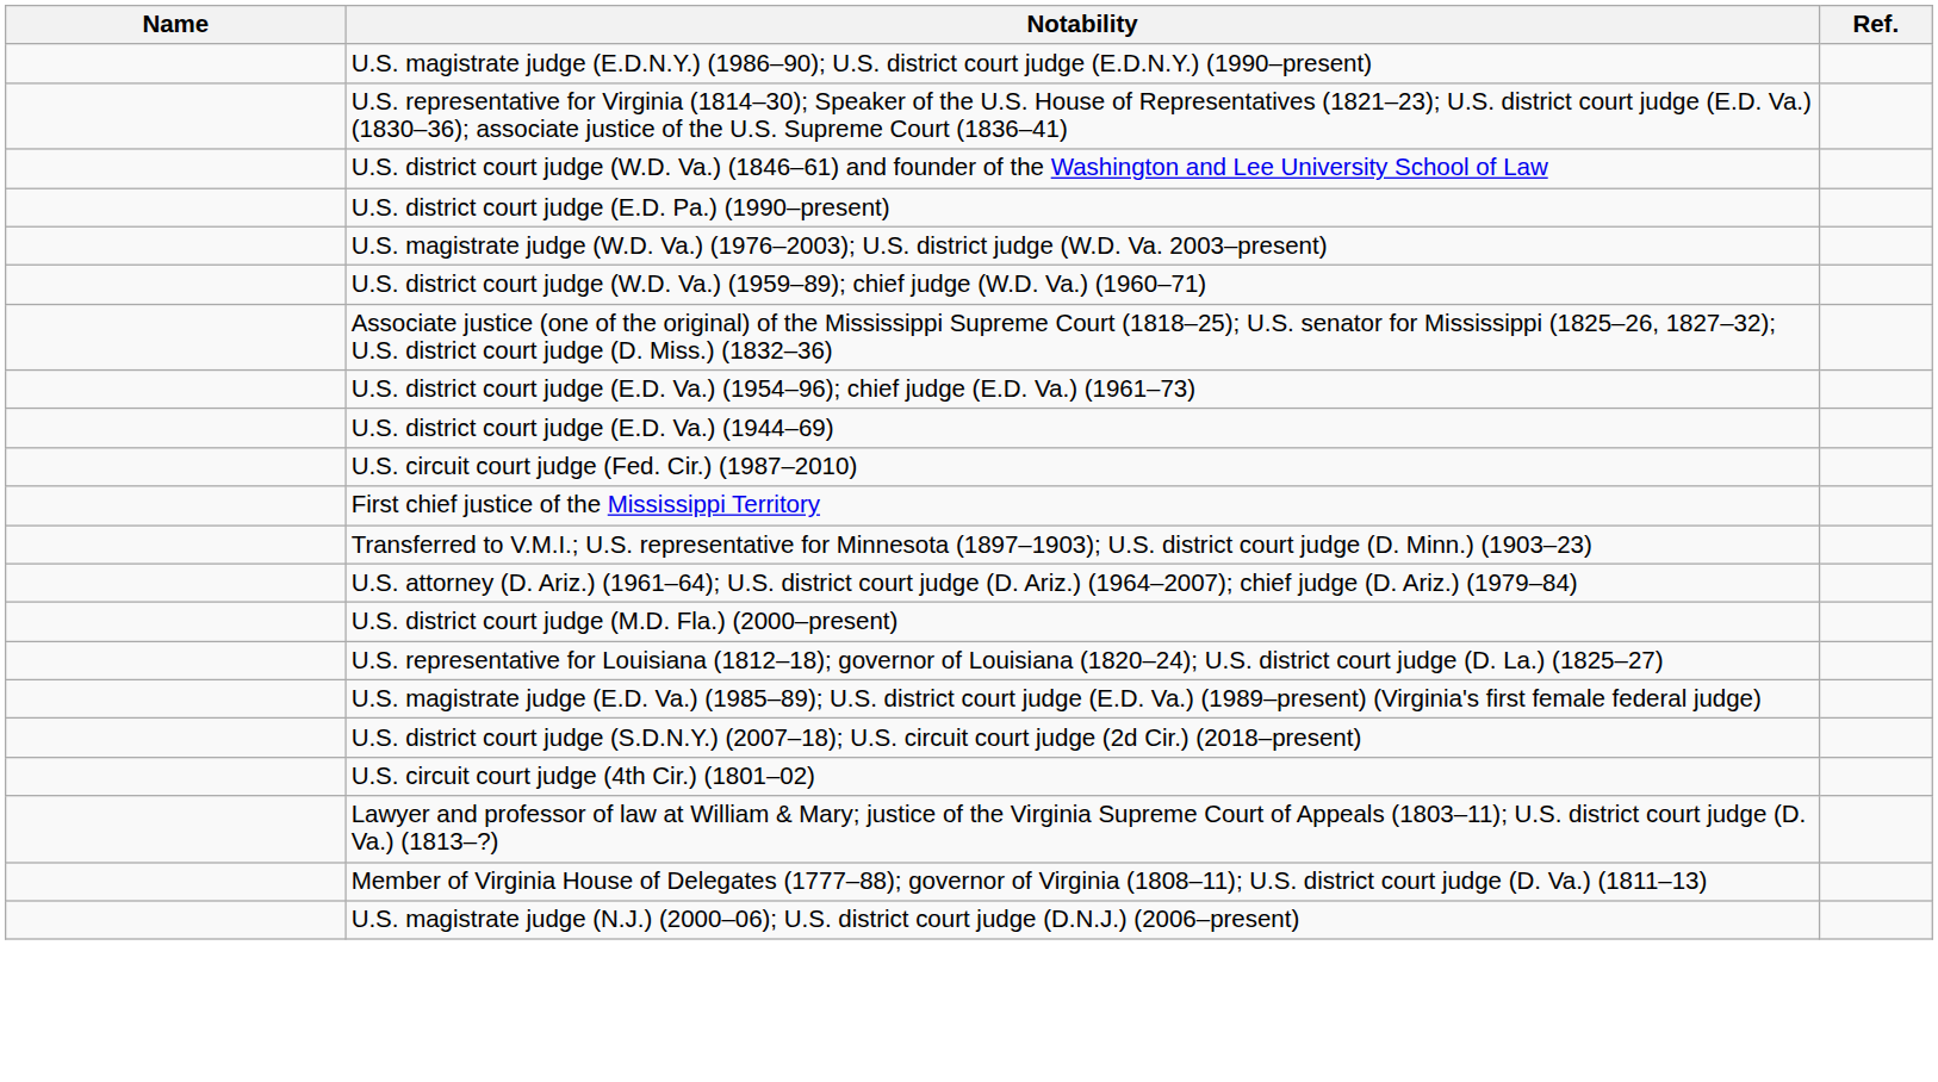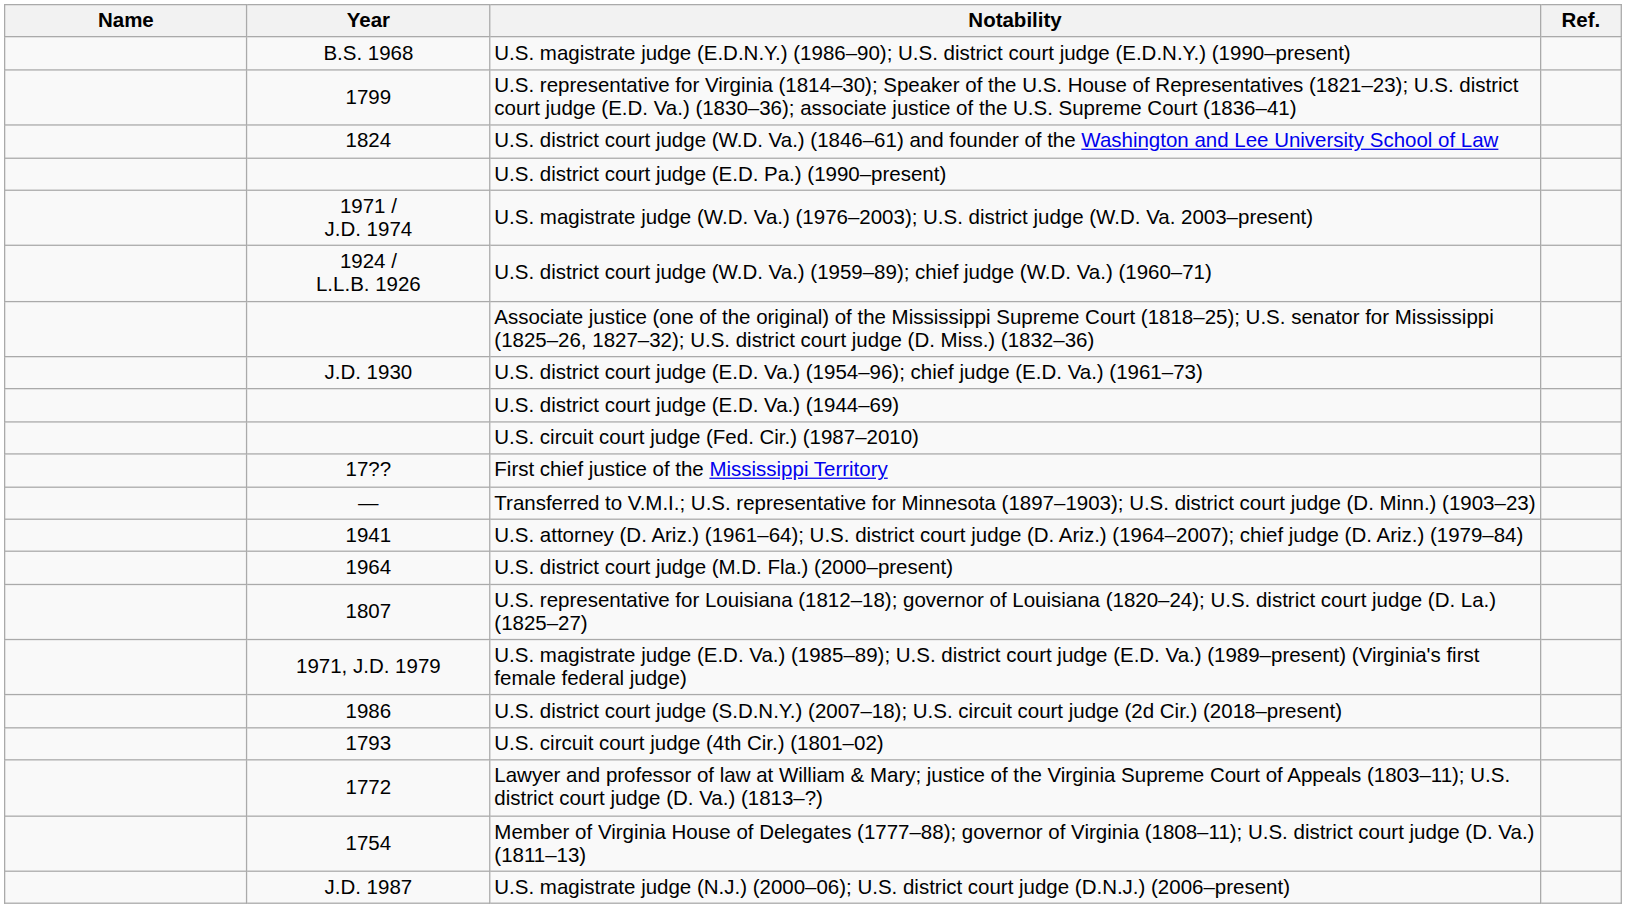+ column: Year | B.S. 1968 | 1799 | 1824 | 1971 / J.D. 1974 | 1924 / L.L.B. 1926 | J.D. 1930 | 17?? | — | 1941 | 1964 | 1807 | 1971, J.D. 1979 | 1986 | 1793 | 1772 | 1754 | J.D. 1987
